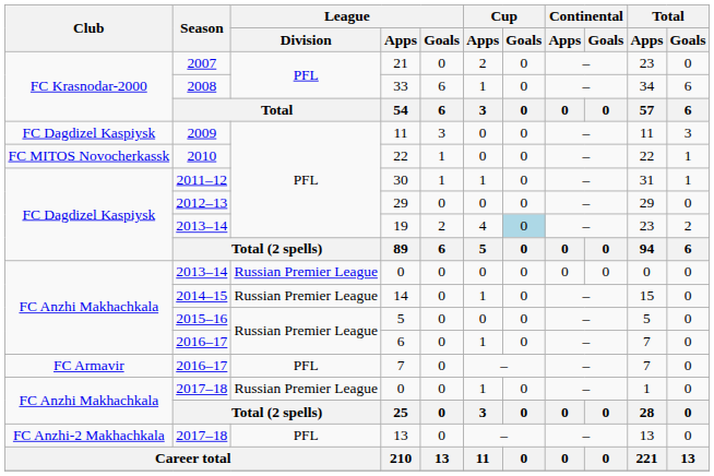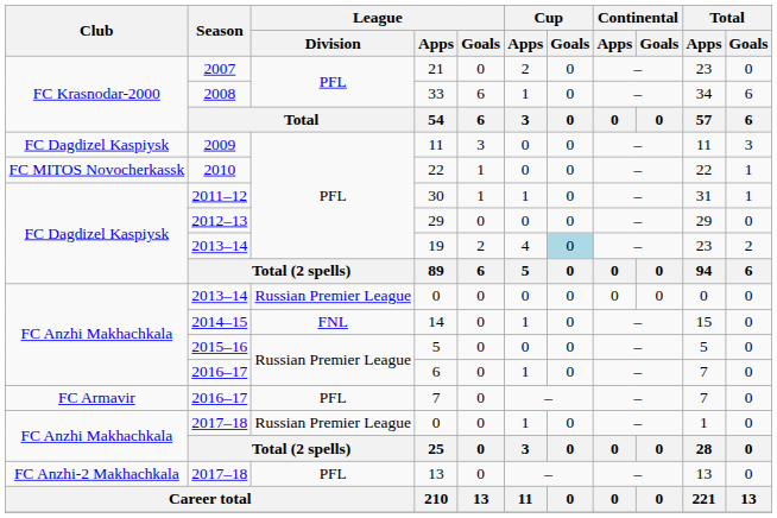14 | League / Division: Russian Premier League -> FNL
